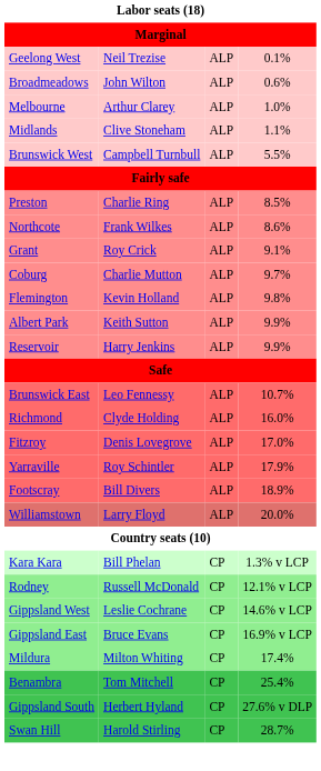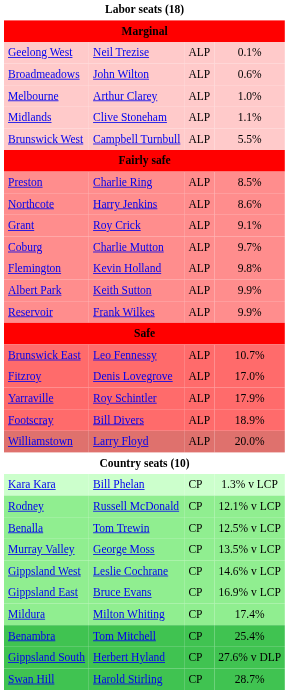Northcote | column 2: Frank Wilkes -> Harry Jenkins
Reservoir | column 2: Harry Jenkins -> Frank Wilkes
- row: Richmond | Clyde Holding | ALP | 16.0%
+ row: Benalla | Tom Trewin | CP | 12.5% v LCP
+ row: Murray Valley | George Moss | CP | 13.5% v LCP
